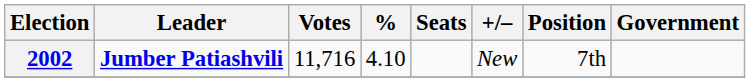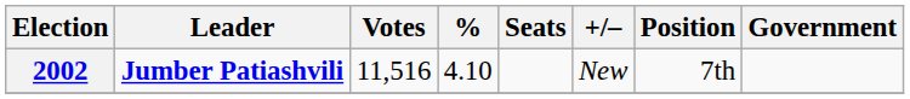2002 | Votes: 11,716 -> 11,516
